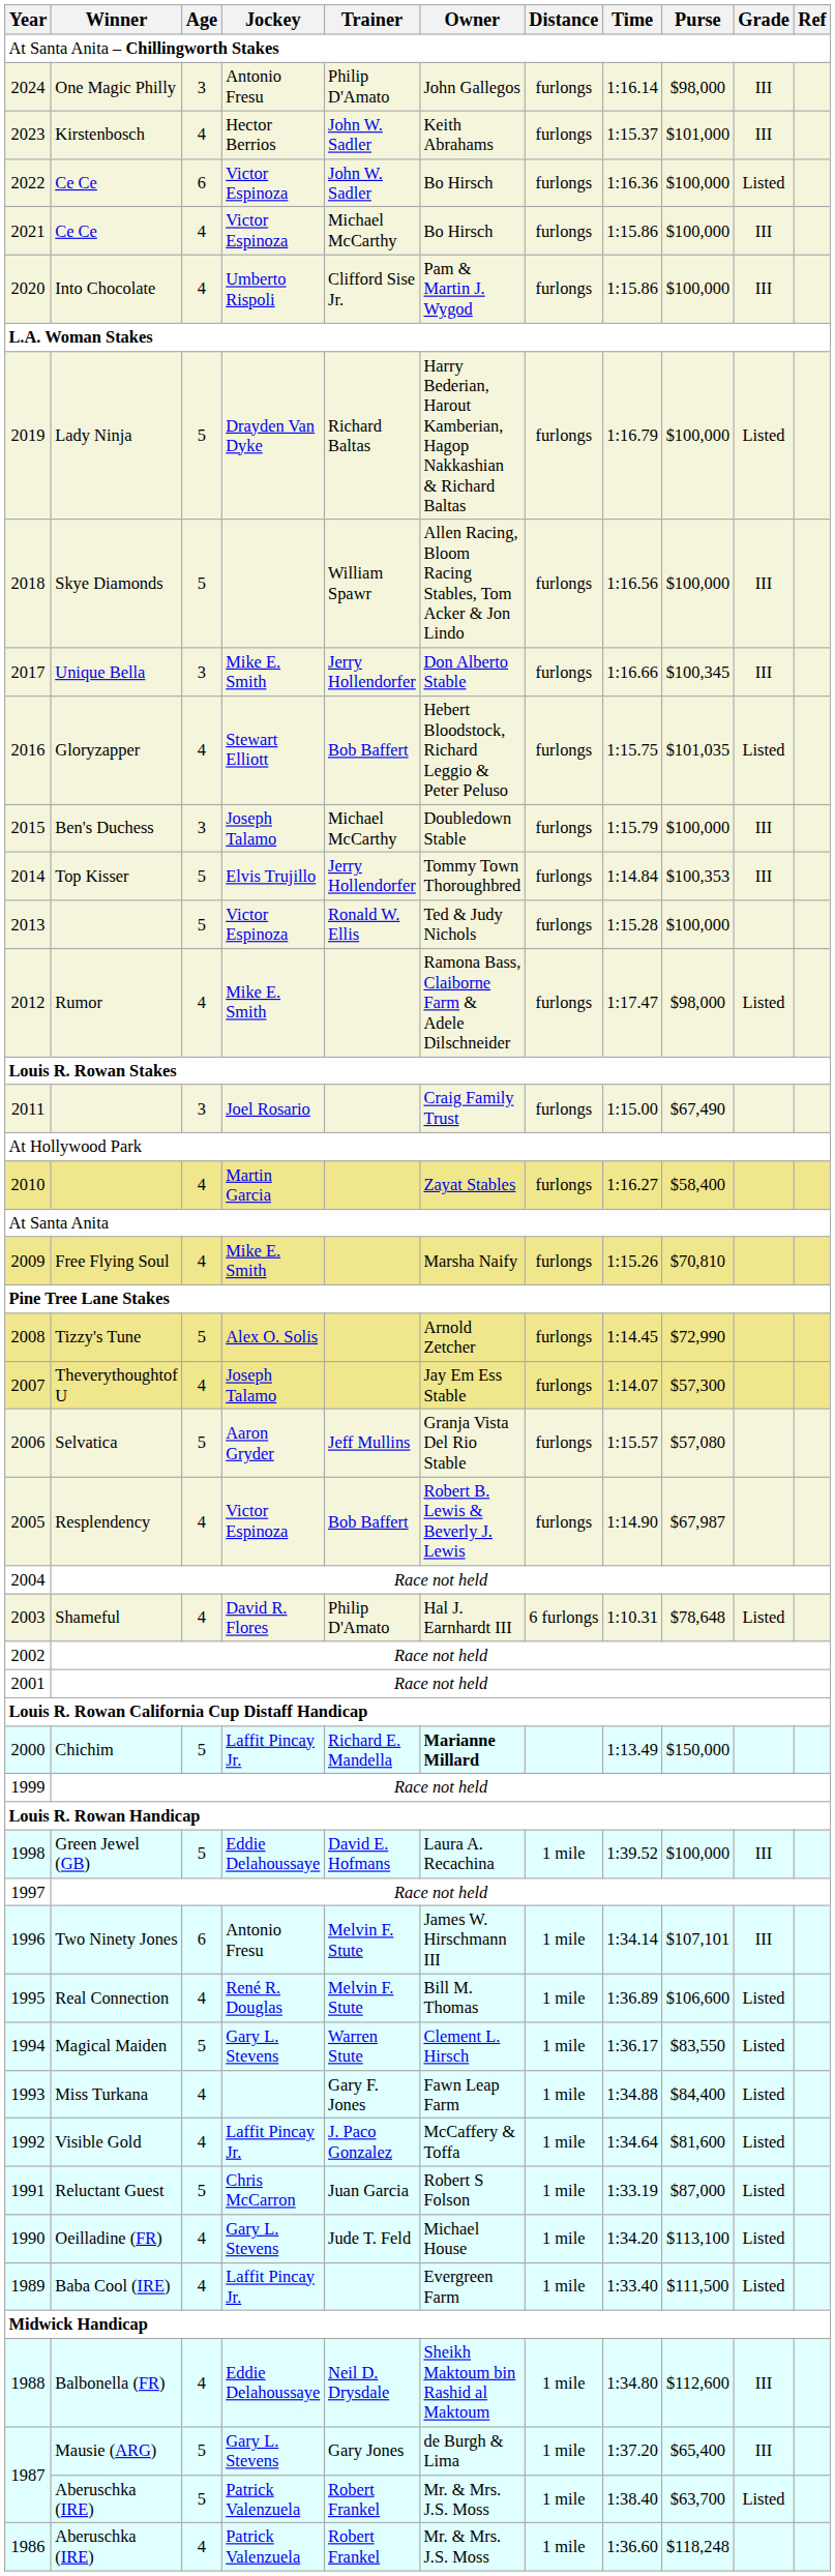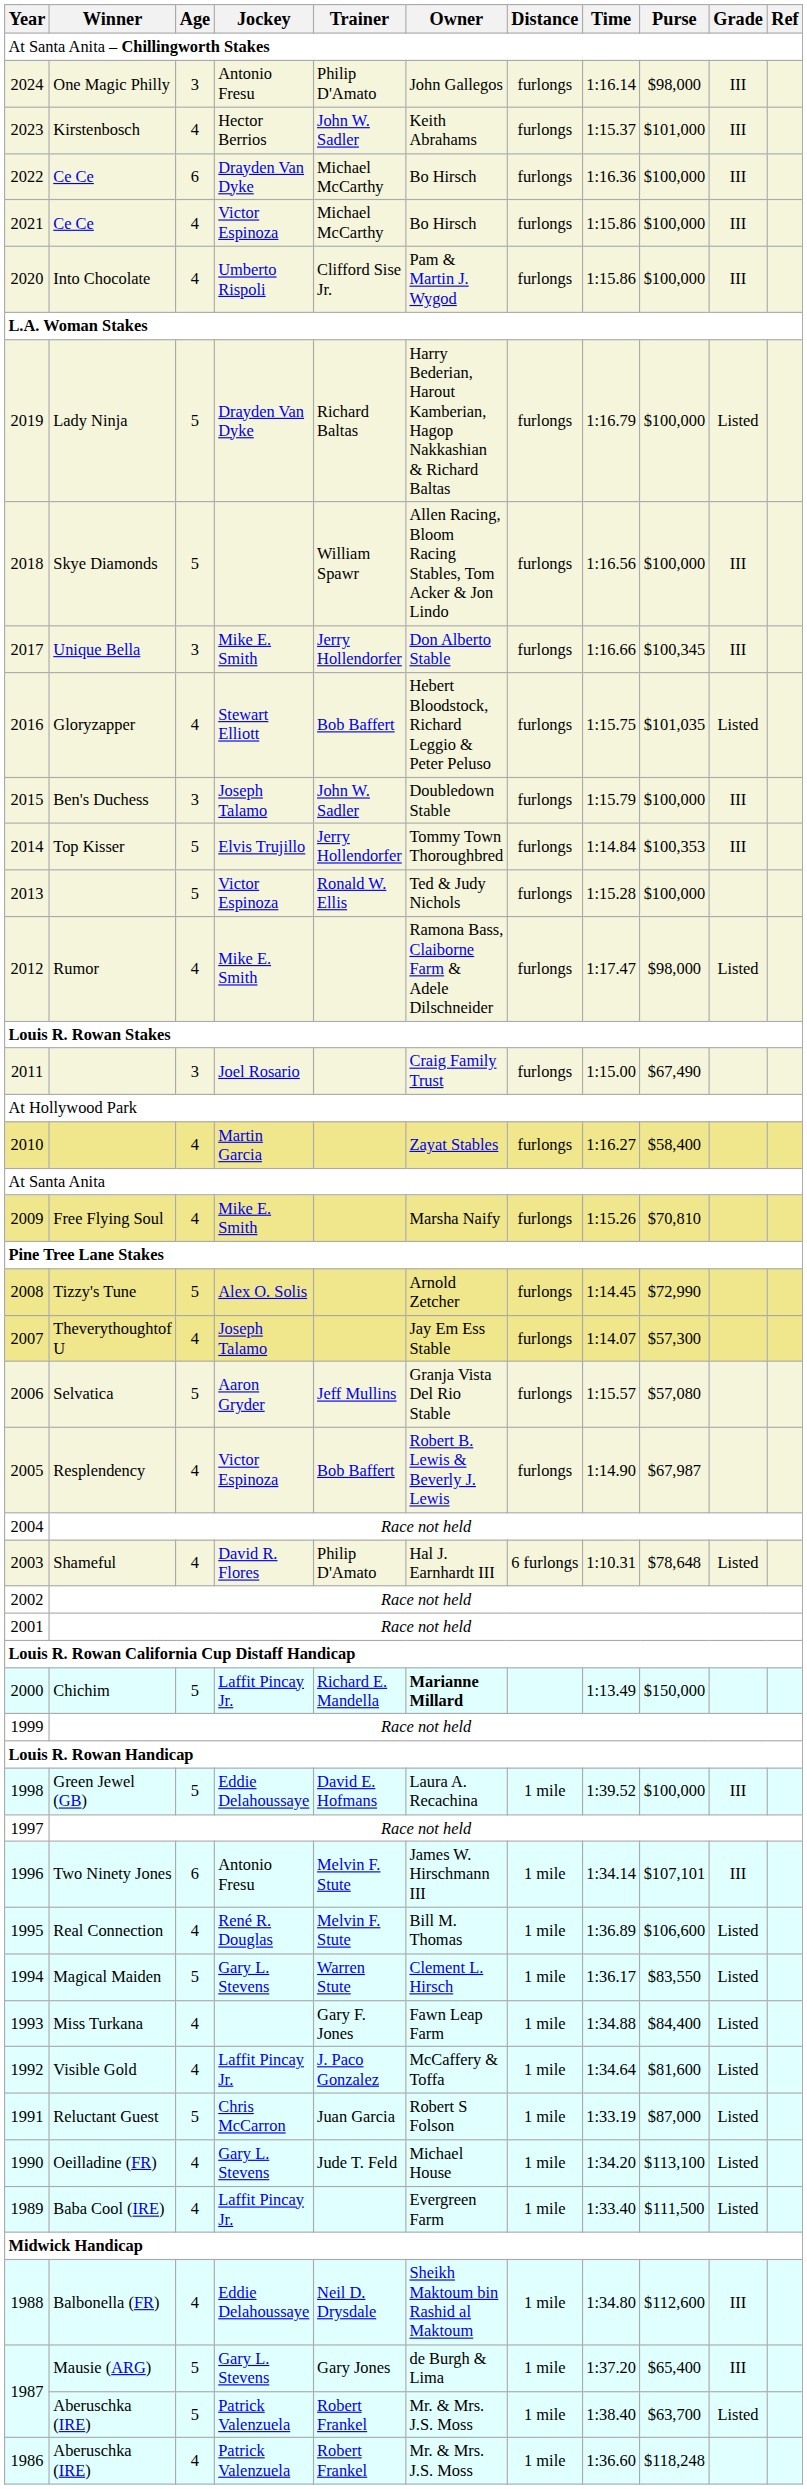2022 | Jockey: Victor Espinoza -> Drayden Van Dyke
2022 | Trainer: John W. Sadler -> Michael McCarthy
2022 | Grade: Listed -> III
2015 | Trainer: Michael McCarthy -> John W. Sadler
